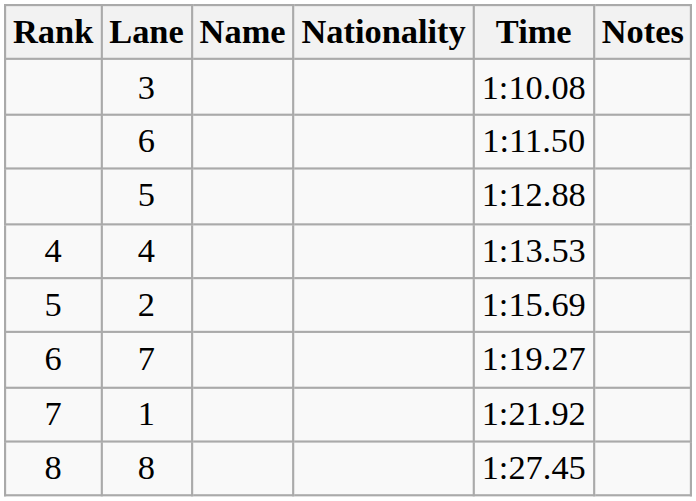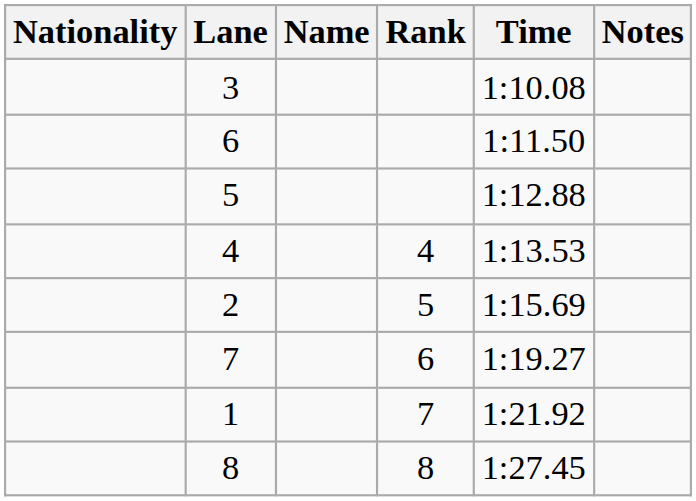columns swapped: Rank <-> Nationality
